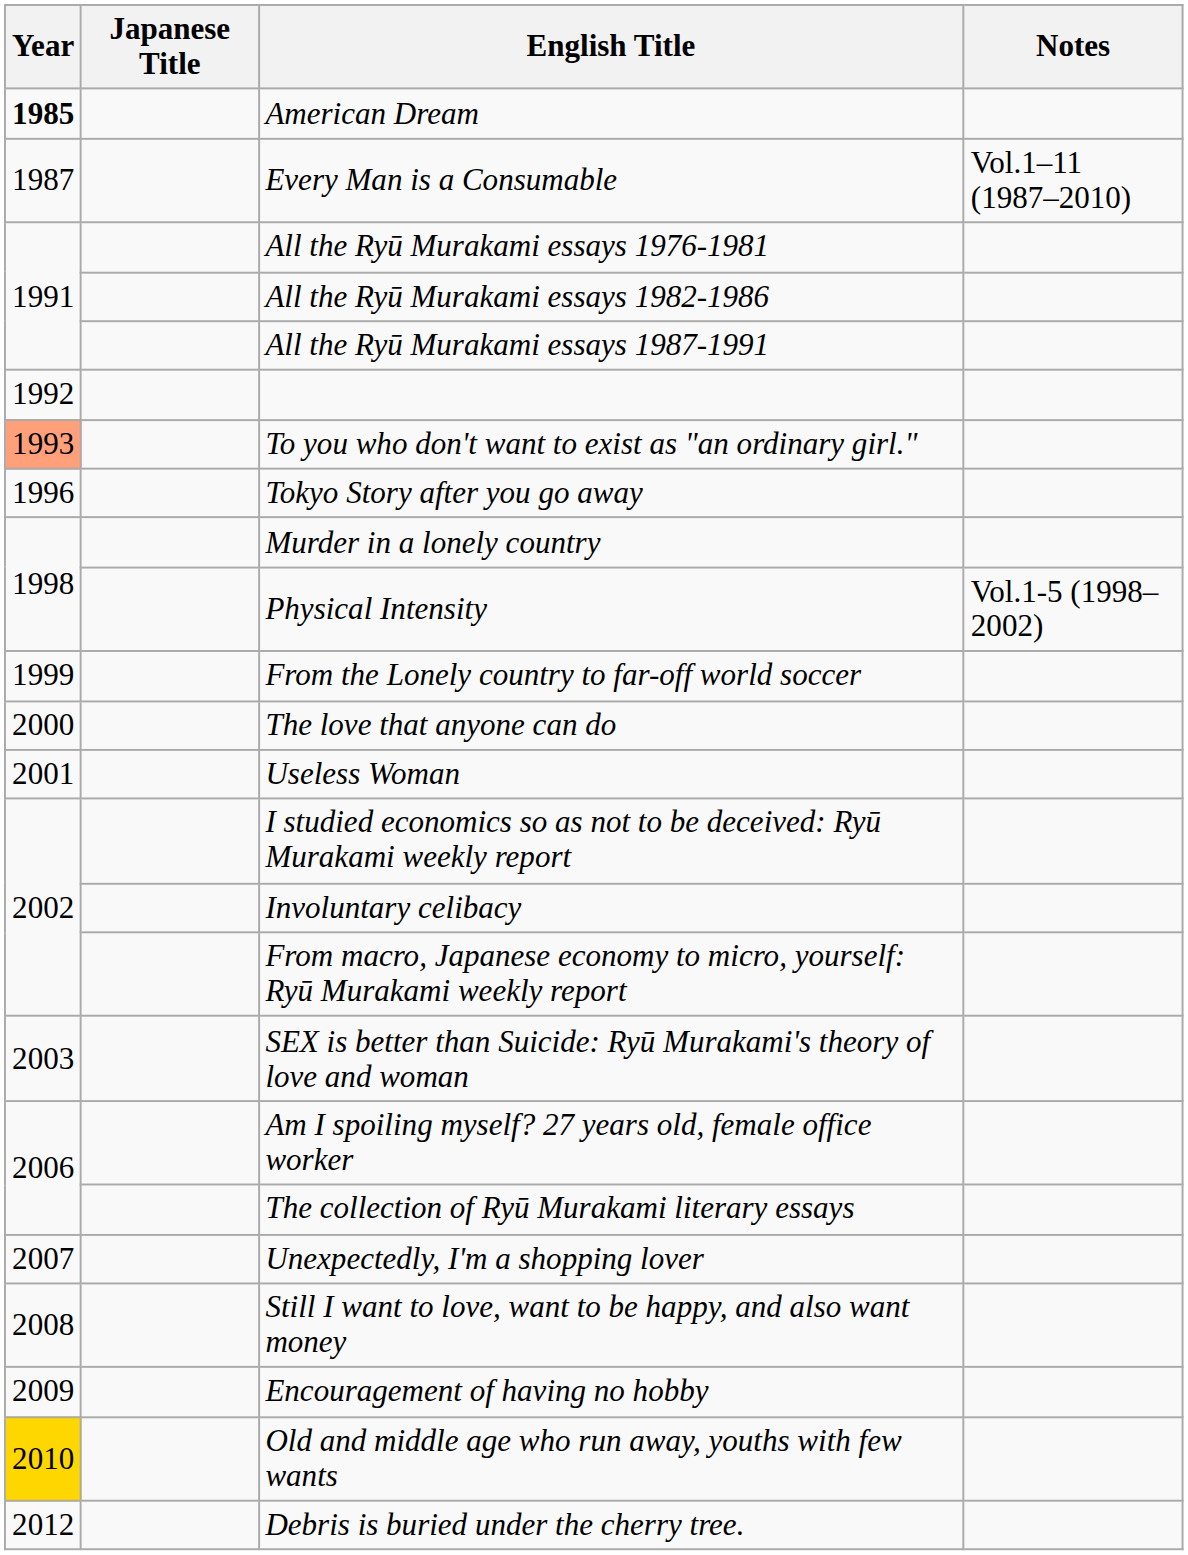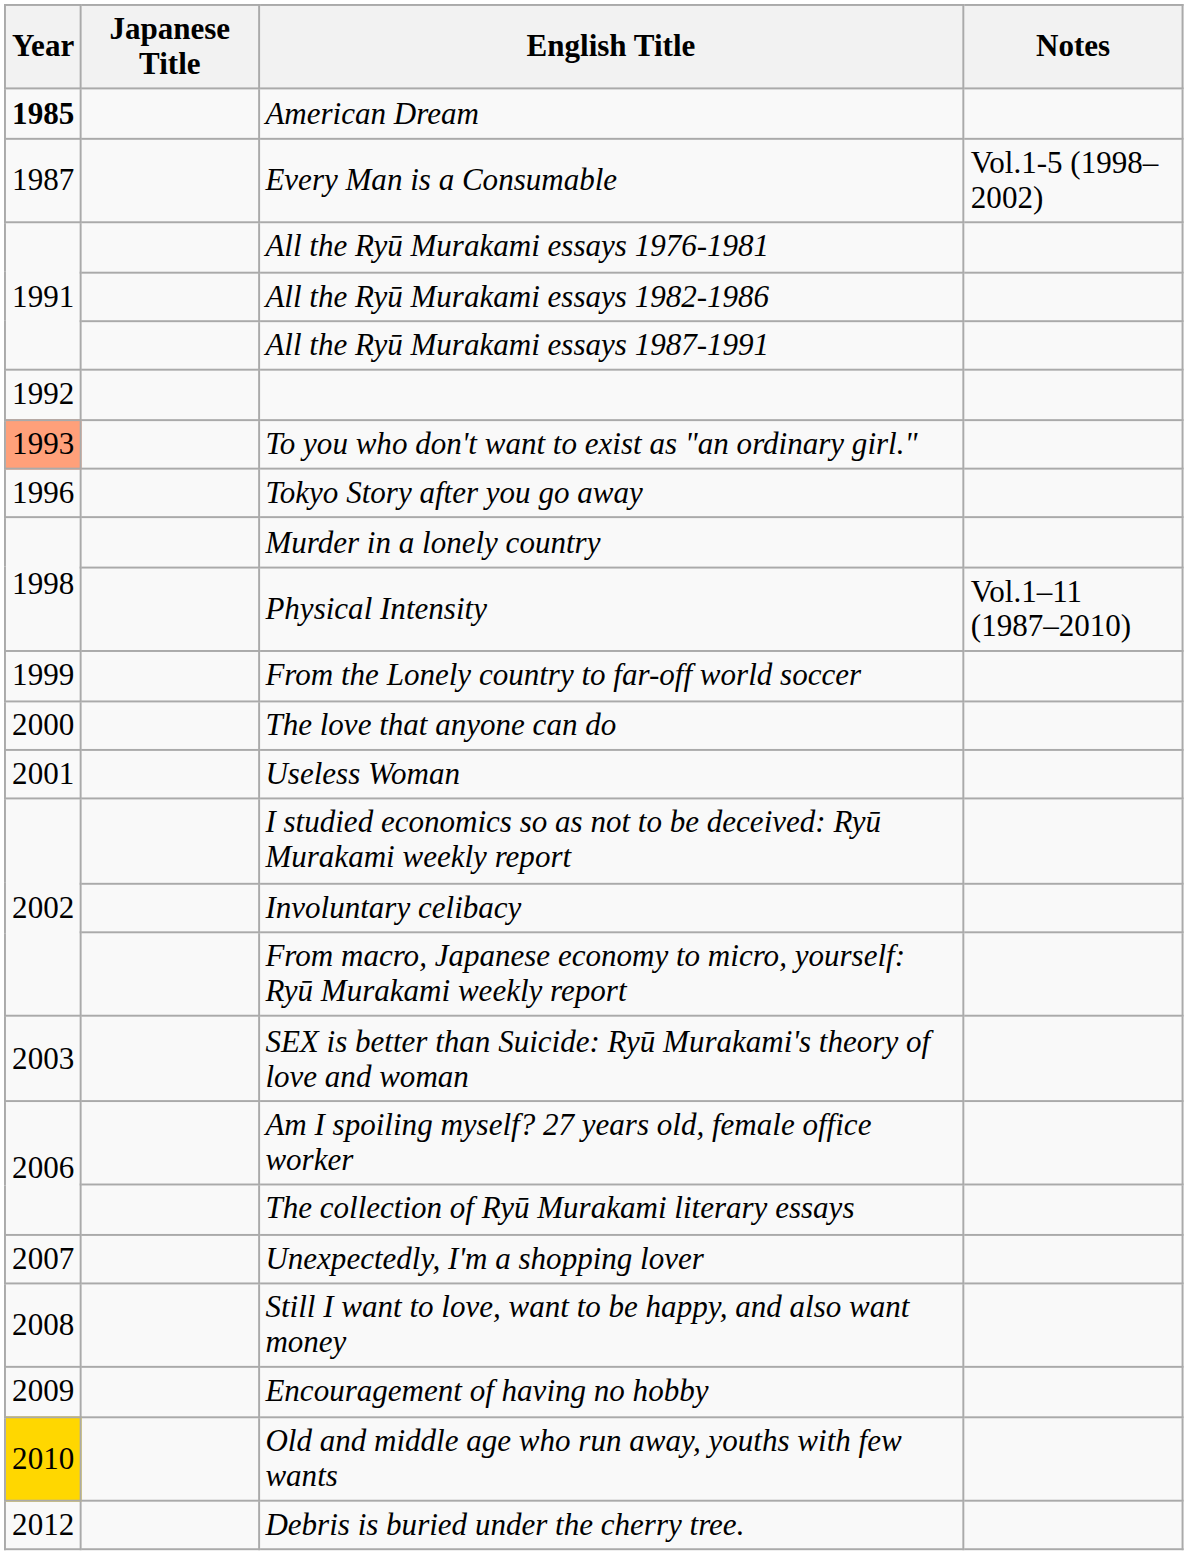Every Man is a Consumable | Notes: Vol.1–11 (1987–2010) -> Vol.1-5 (1998–2002)
Physical Intensity | Notes: Vol.1-5 (1998–2002) -> Vol.1–11 (1987–2010)
